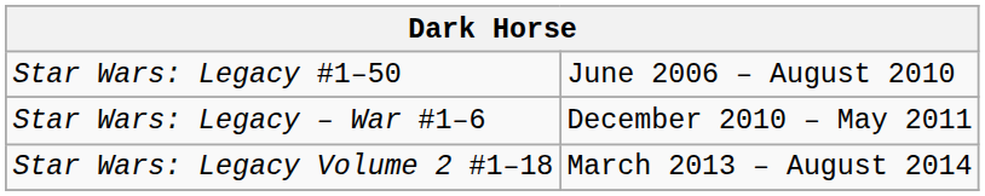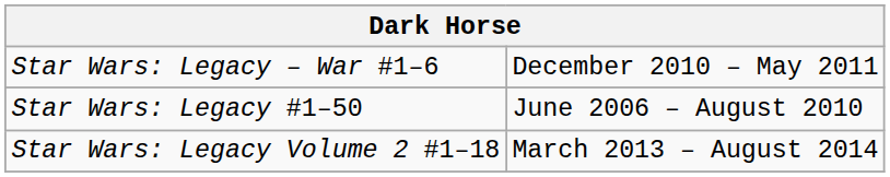rows swapped: Star Wars: Legacy #1–50 <-> Star Wars: Legacy – War #1–6
